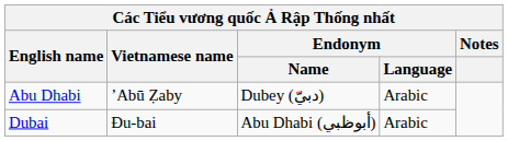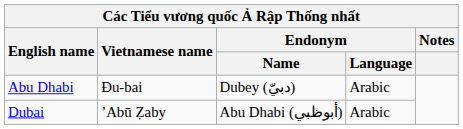Abu Dhabi | Vietnamese name: ʼAbū Ẓaby -> Đu-bai
Dubai | Vietnamese name: Đu-bai -> ʼAbū Ẓaby
